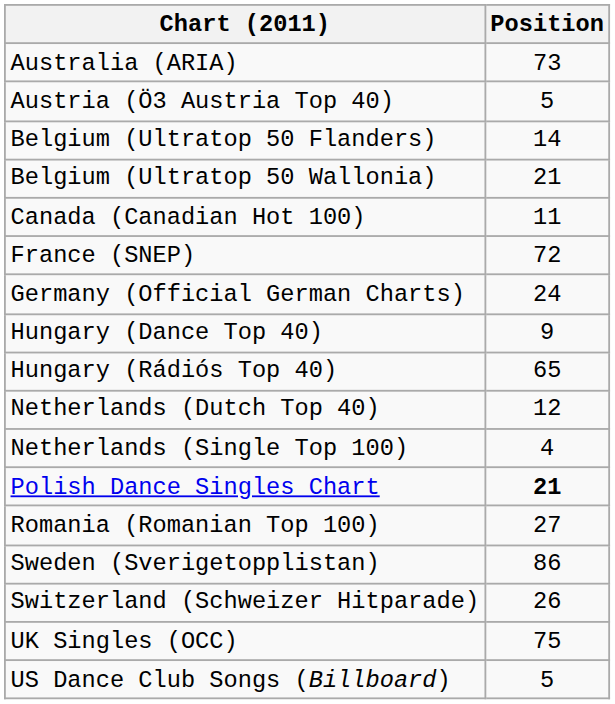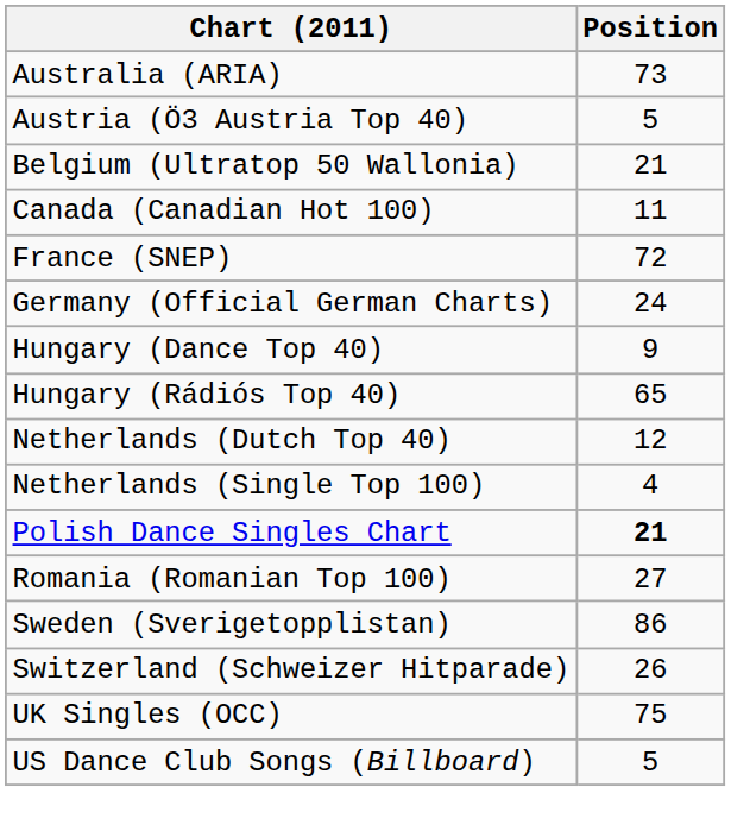- row: Belgium (Ultratop 50 Flanders) | 14
